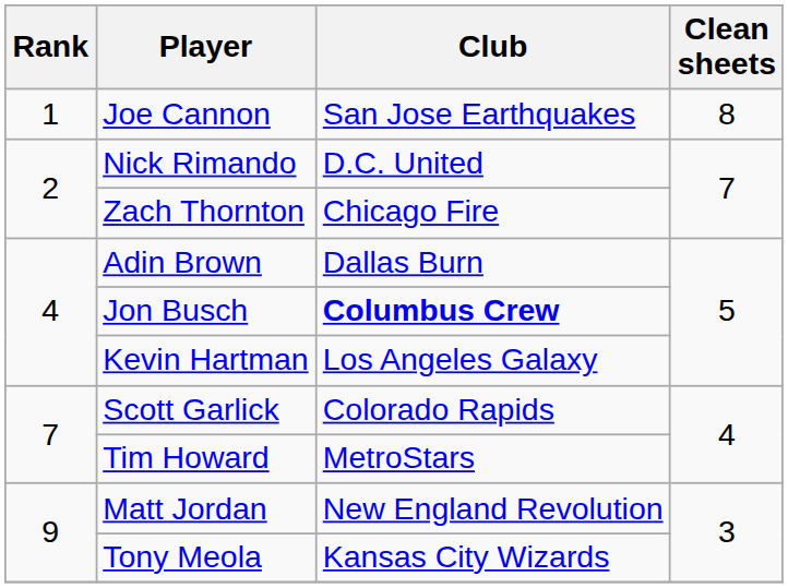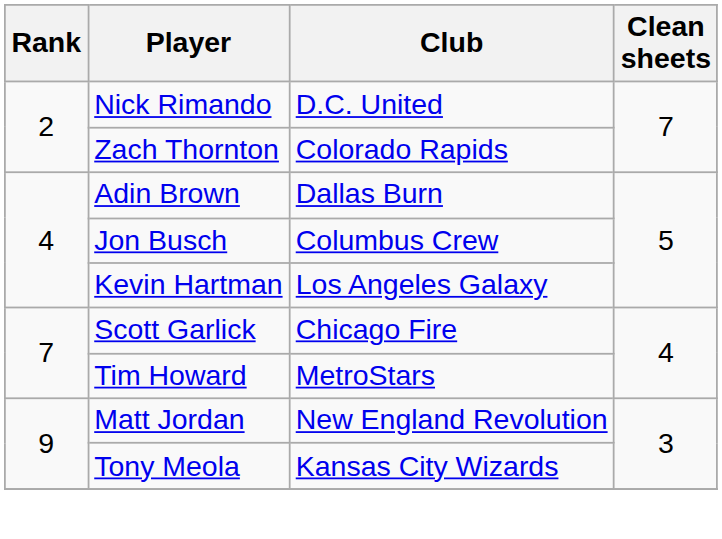- row: 1 | Joe Cannon | San Jose Earthquakes | 8
Zach Thornton | Club: Chicago Fire -> Colorado Rapids
Jon Busch | Club: bold -> normal
Scott Garlick | Club: Colorado Rapids -> Chicago Fire
